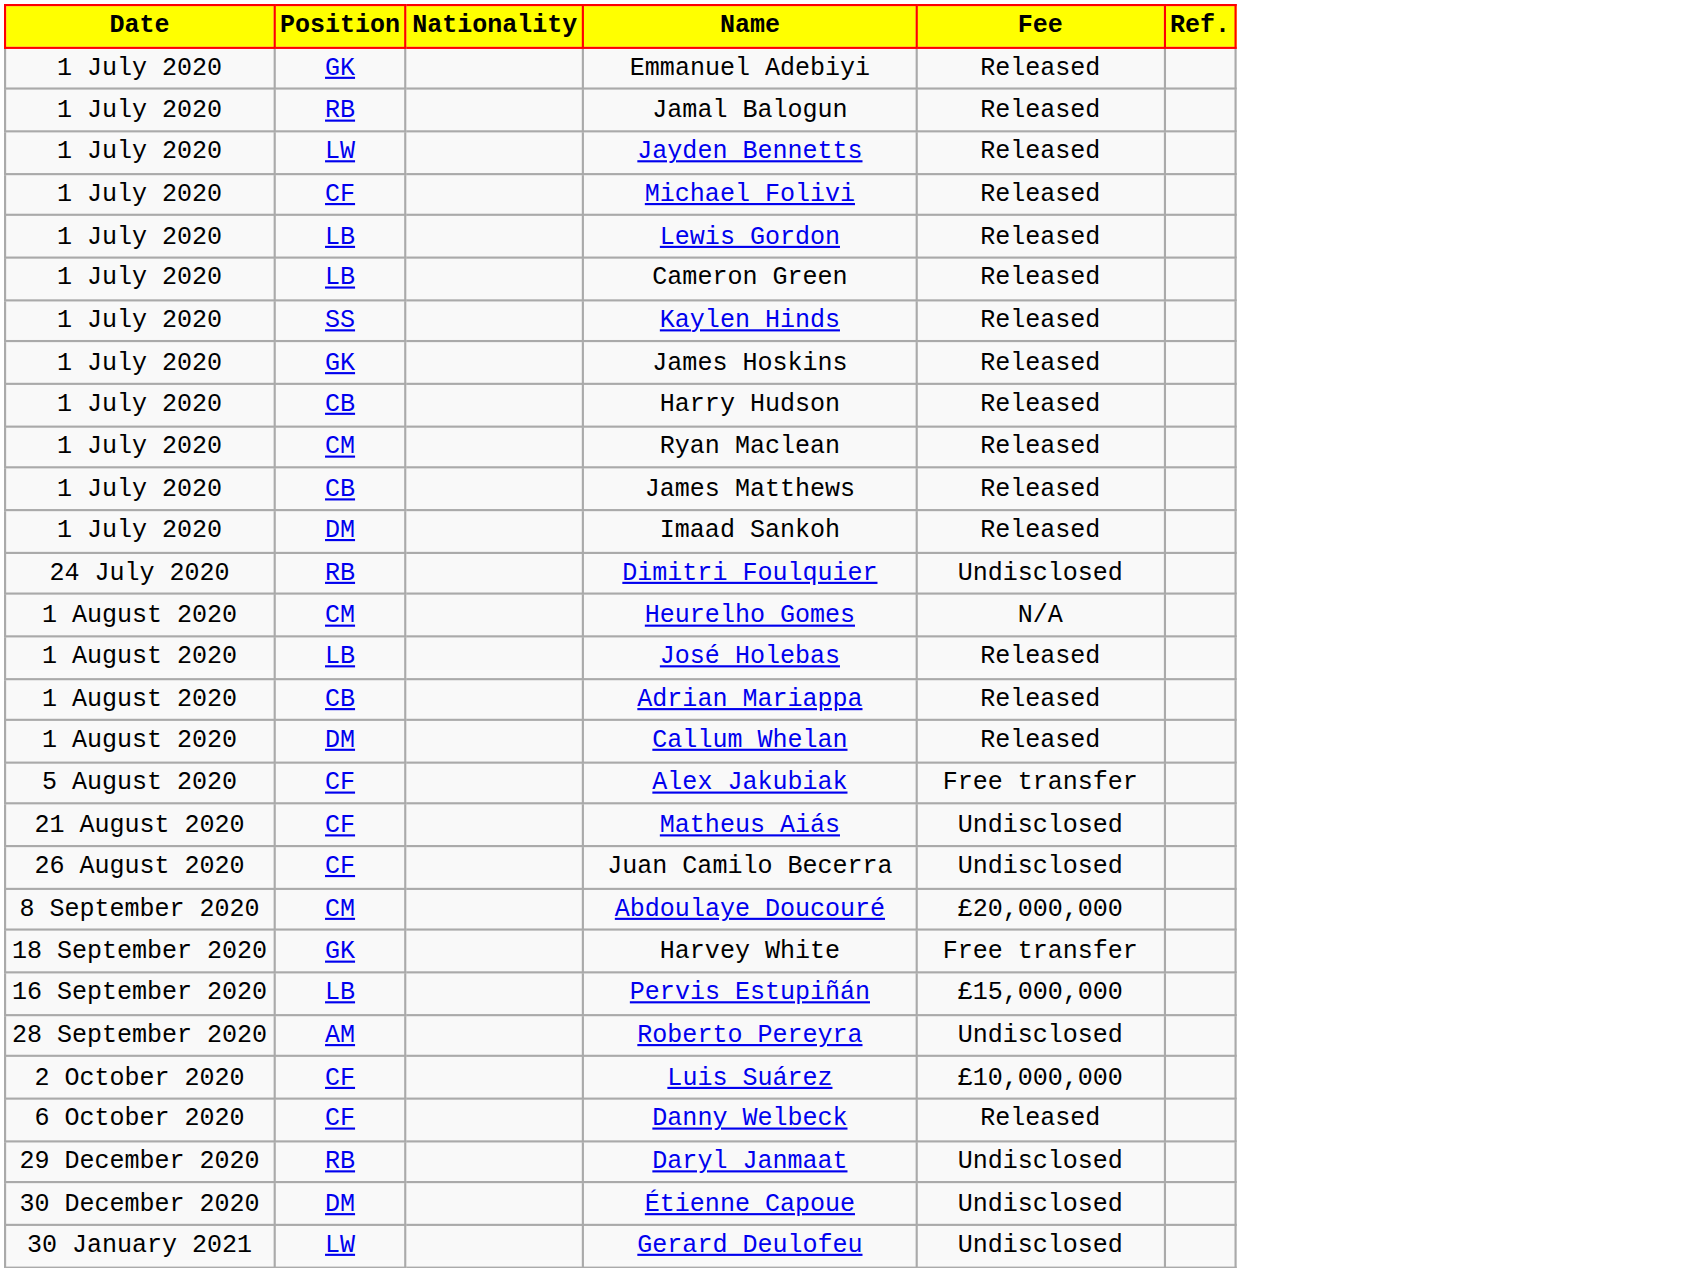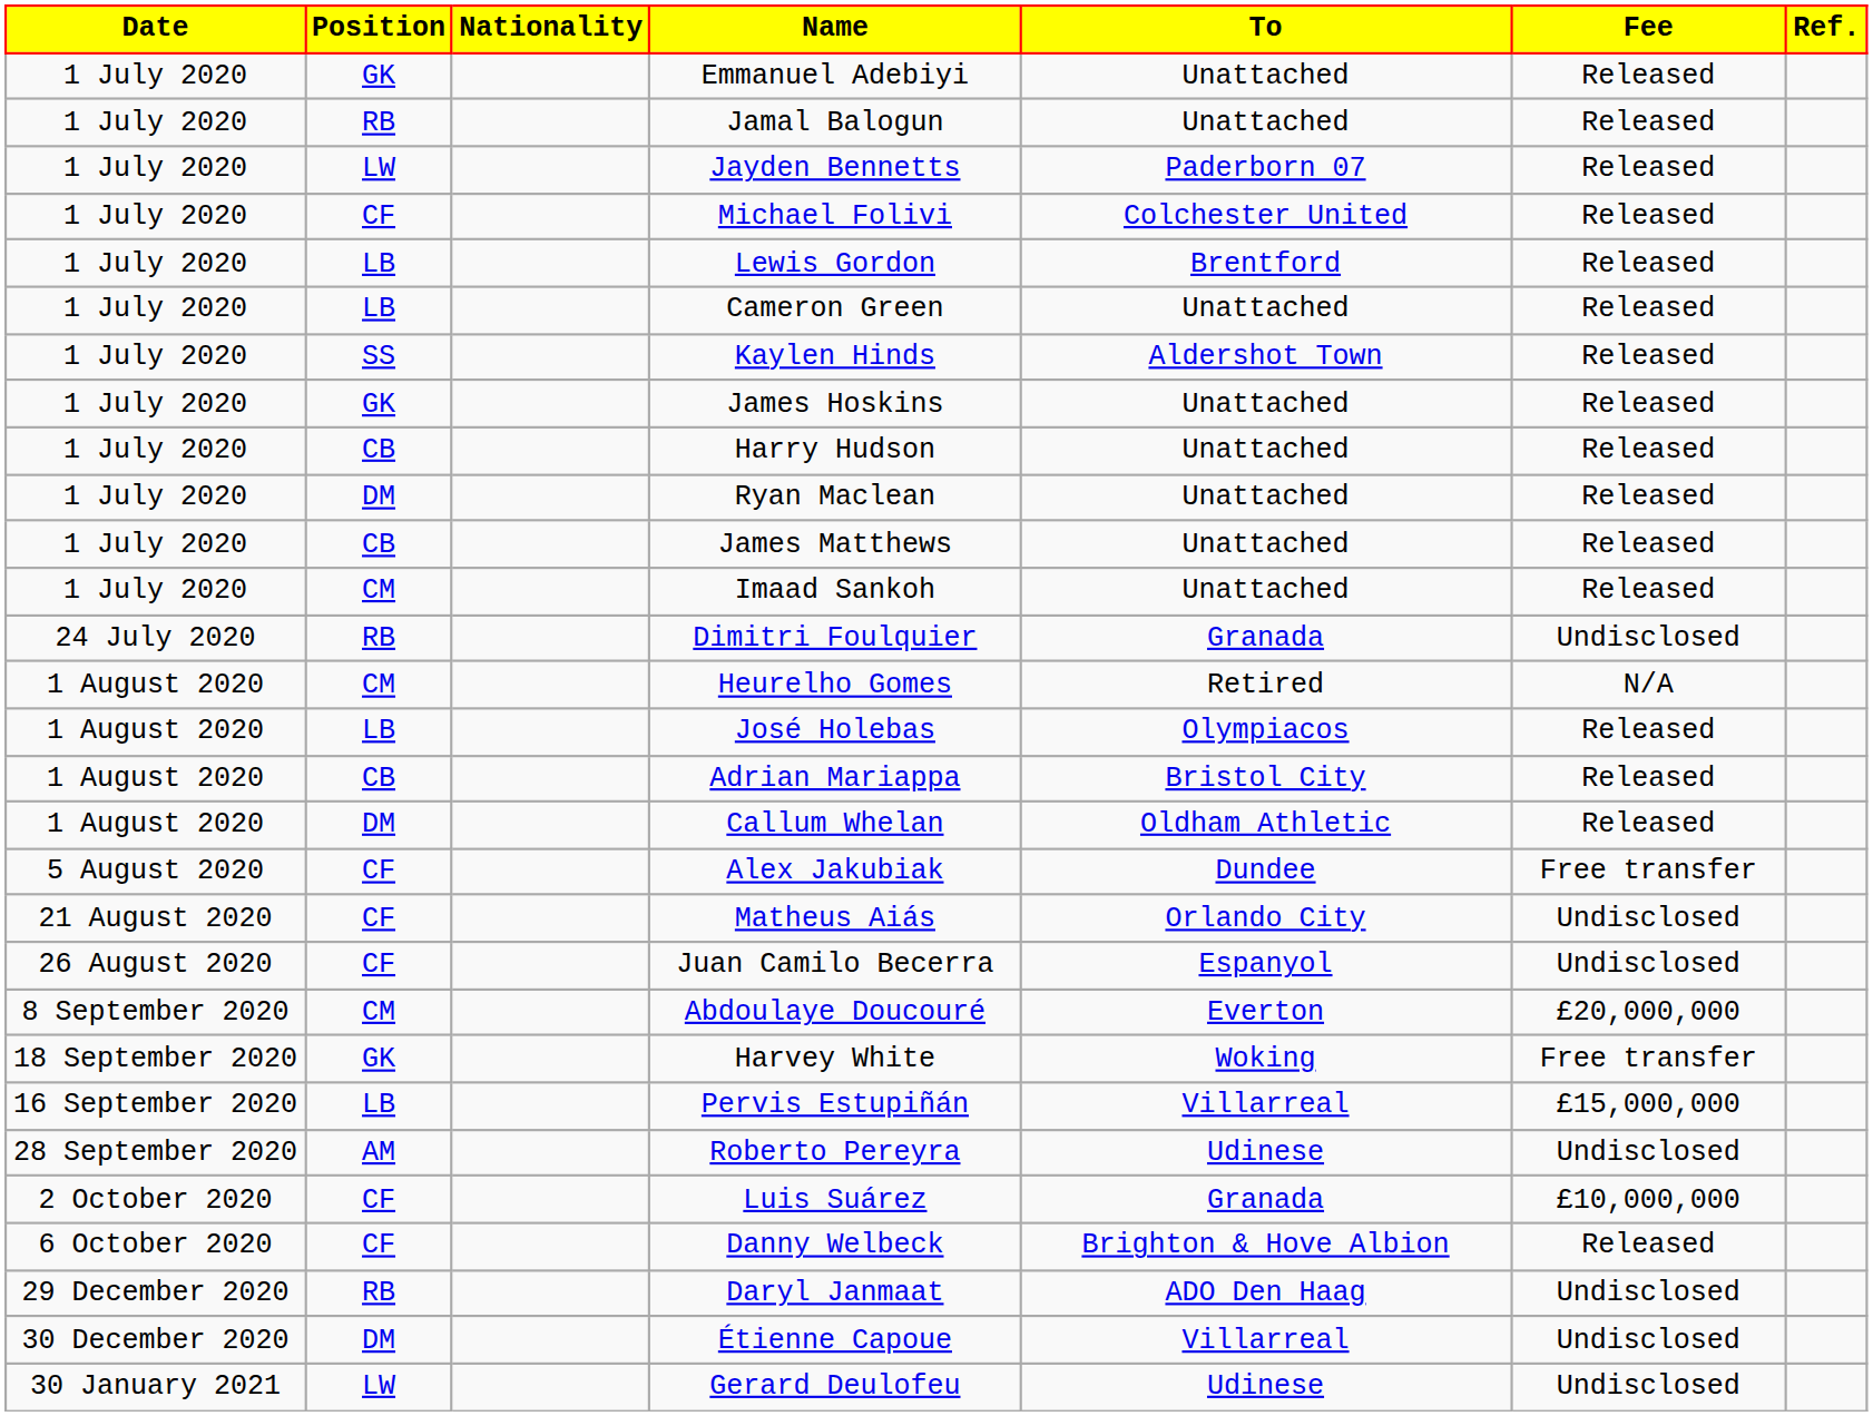+ column: To | Unattached | Unattached | Paderborn 07 | Colchester United | Brentford | Unattached | Aldershot Town | Unattached | Unattached | Unattached | Unattached | Unattached | Granada | Retired | Olympiacos | Bristol City | Oldham Athletic | Dundee | Orlando City | Espanyol | Everton | Woking | Villarreal | Udinese | Granada | Brighton & Hove Albion | ADO Den Haag | Villarreal | Udinese
Ryan Maclean | Position: CM -> DM
Imaad Sankoh | Position: DM -> CM
